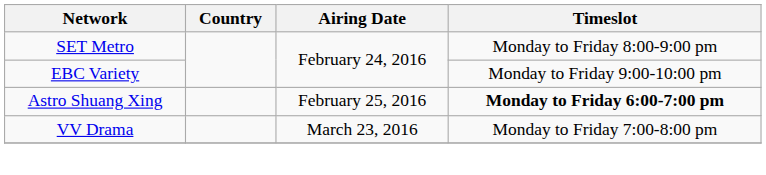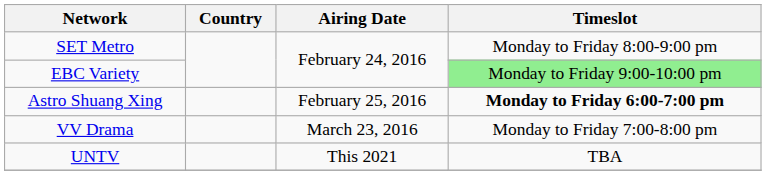EBC Variety | Timeslot: no background -> lightgreen background
+ row: UNTV | This 2021 | TBA
